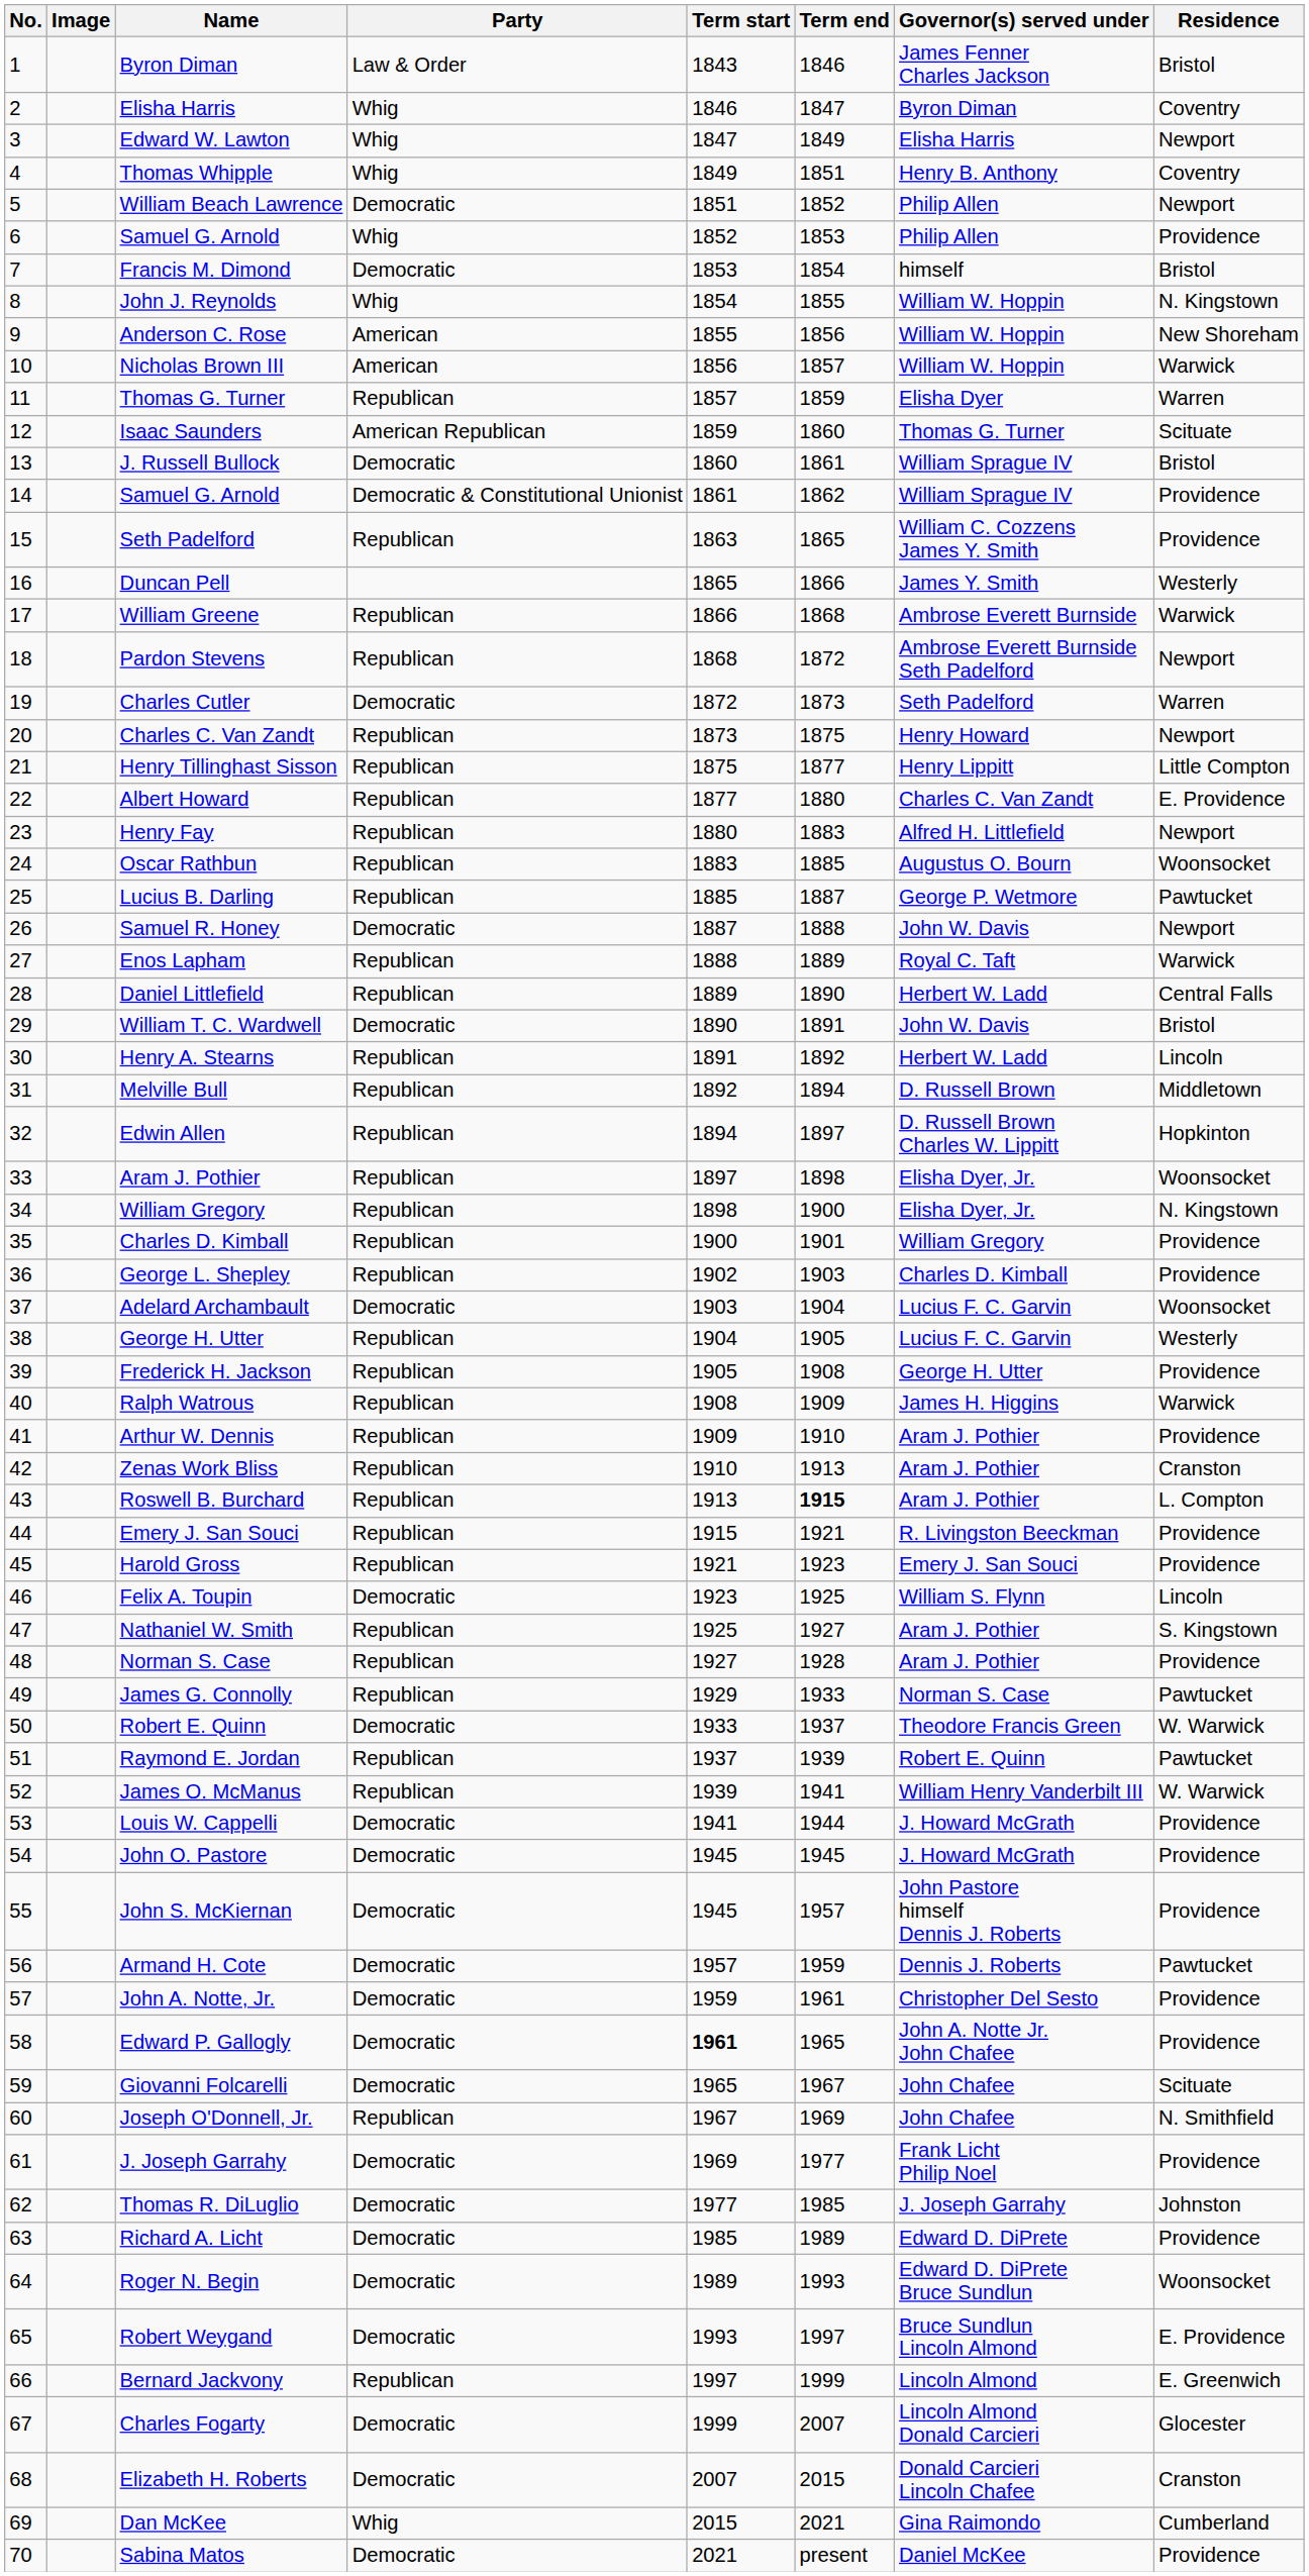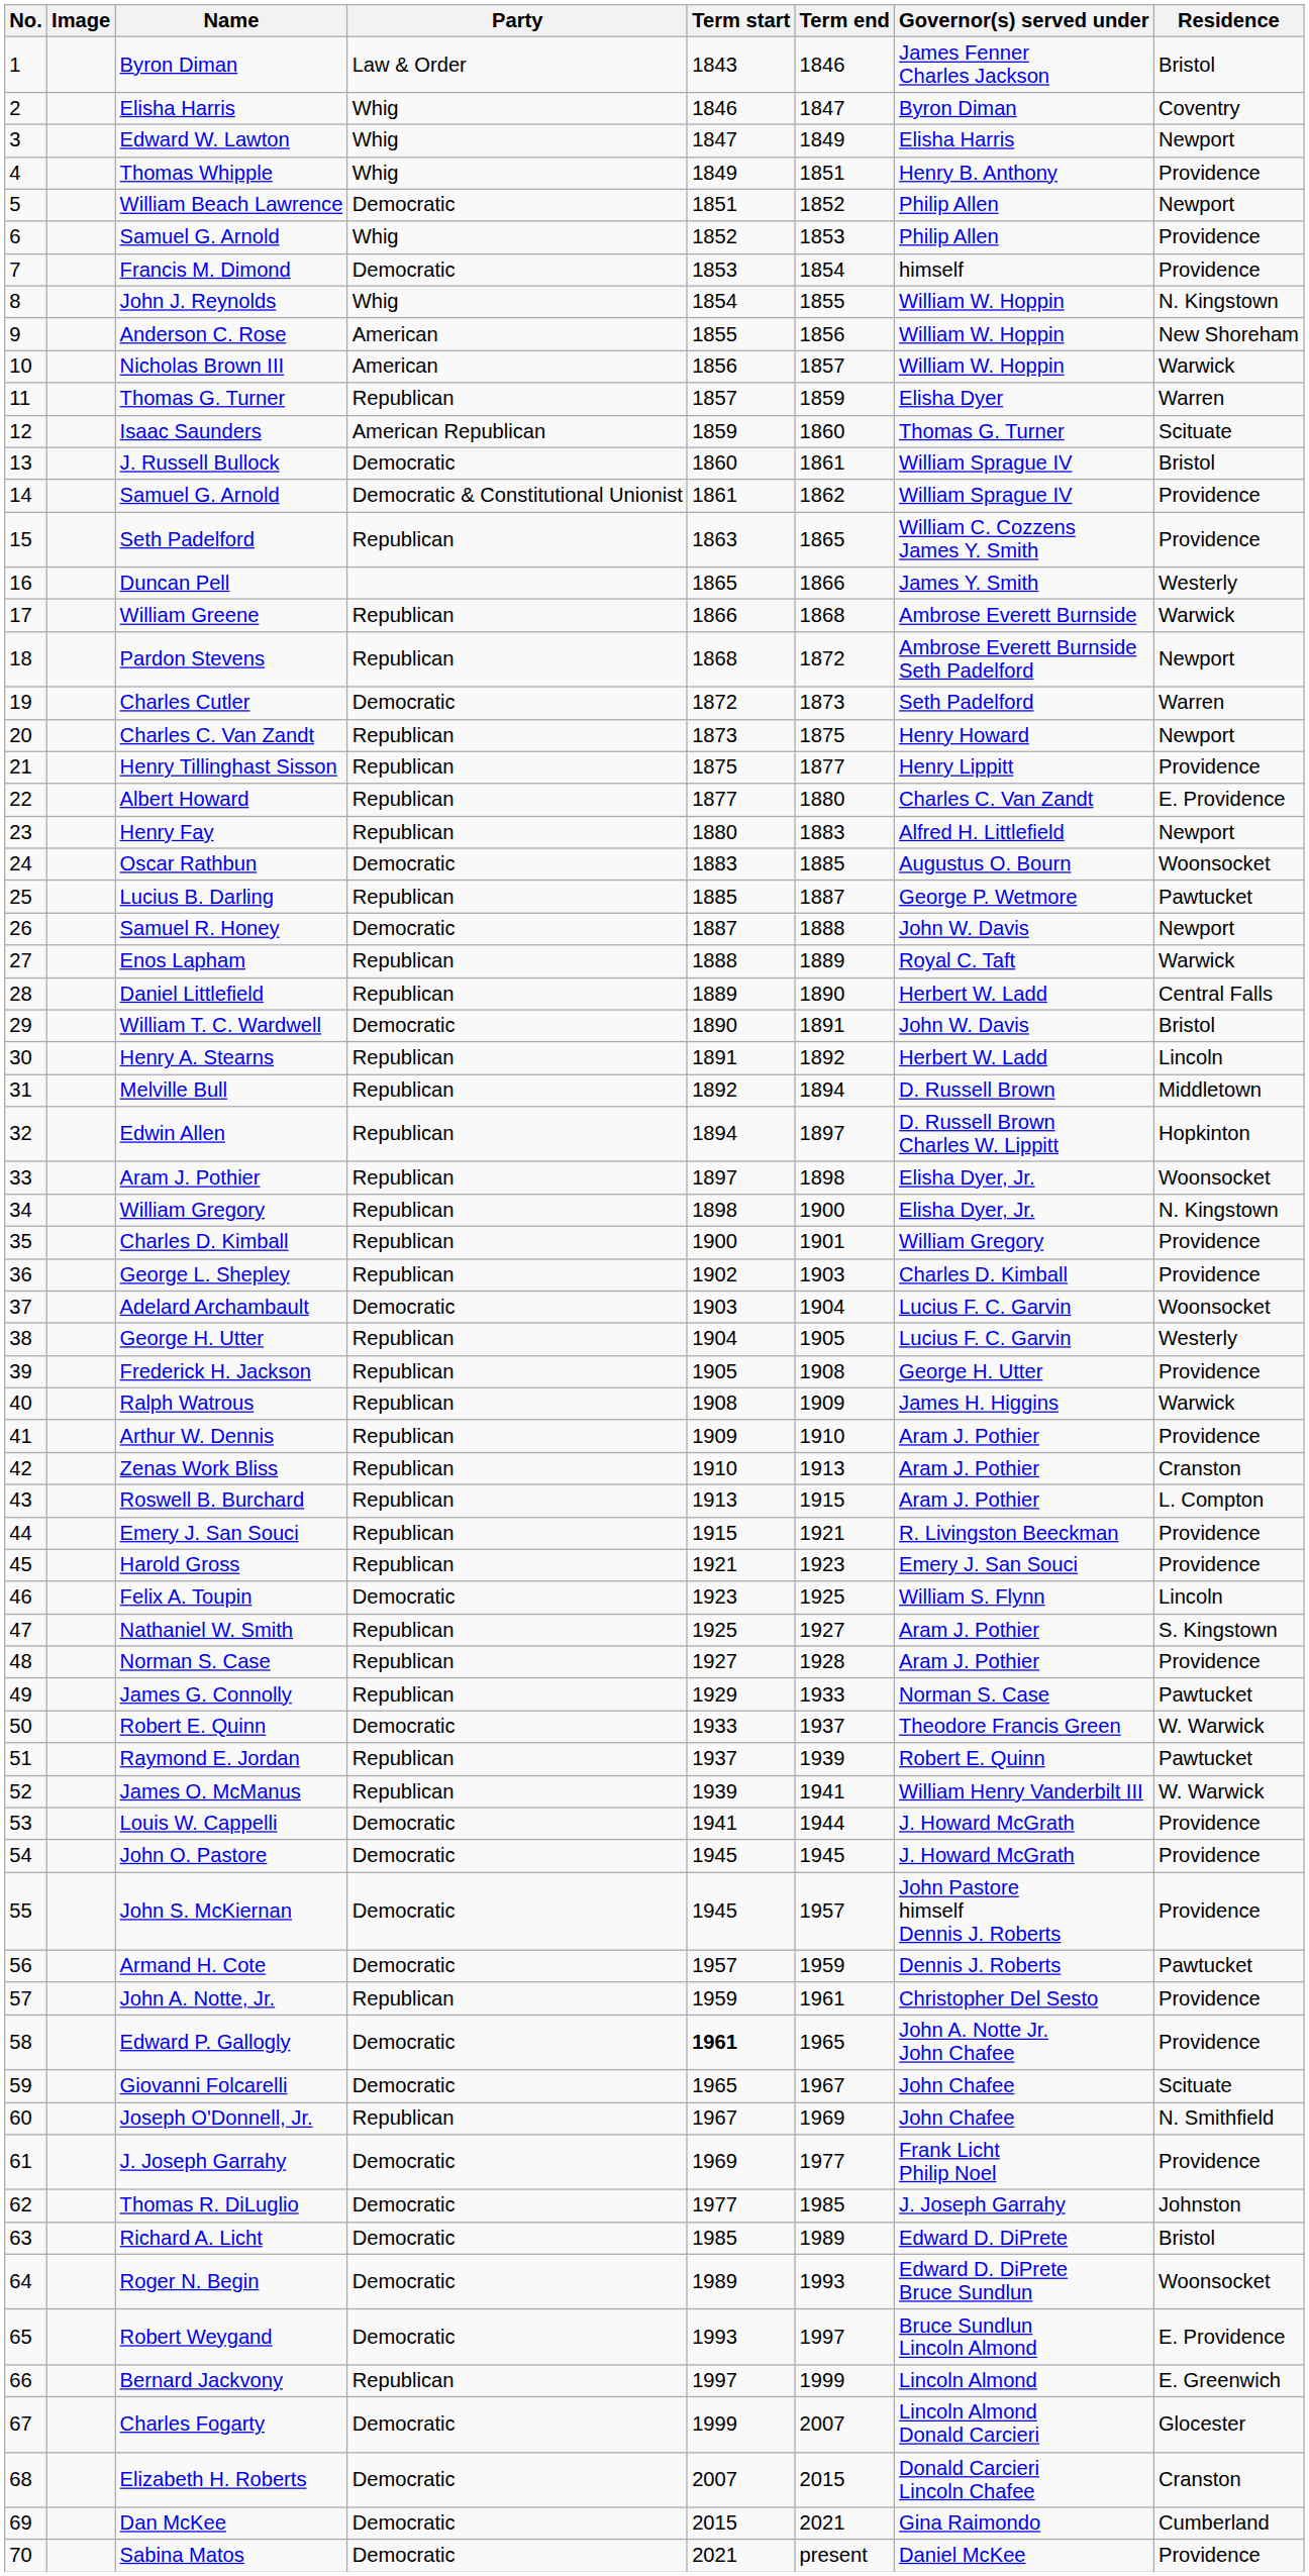Thomas Whipple | Residence: Coventry -> Providence
Francis M. Dimond | Residence: Bristol -> Providence
Henry Tillinghast Sisson | Residence: Little Compton -> Providence
Oscar Rathbun | Party: Republican -> Democratic
Roswell B. Burchard | Term end: bold -> normal
John A. Notte, Jr. | Party: Democratic -> Republican
Richard A. Licht | Residence: Providence -> Bristol
Dan McKee | Party: Whig -> Democratic
